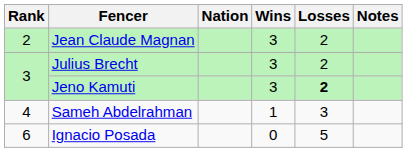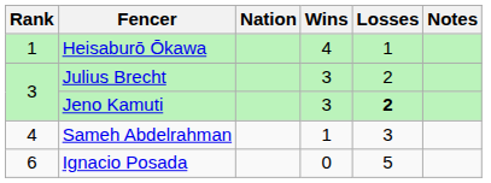+ row: 1 | Heisaburō Ōkawa | 4 | 1
- row: 2 | Jean Claude Magnan | 3 | 2
